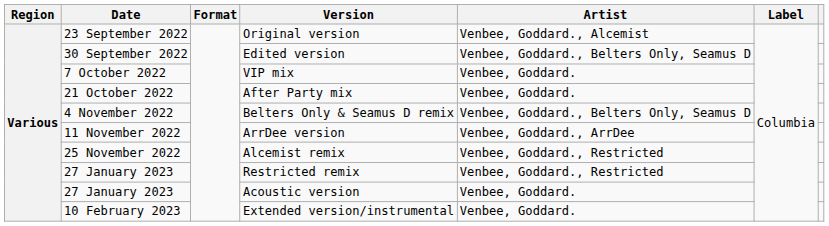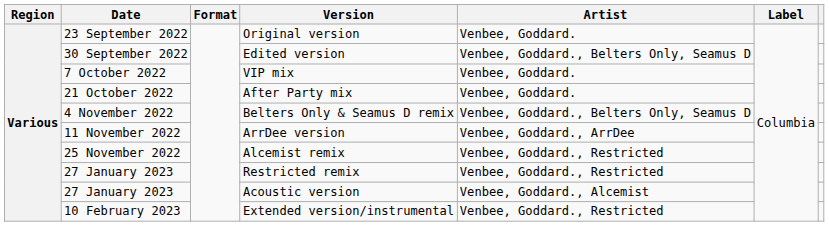Original version | Artist: Venbee, Goddard., Alcemist -> Venbee, Goddard.
Acoustic version | Artist: Venbee, Goddard. -> Venbee, Goddard., Alcemist
Extended version/instrumental | Artist: Venbee, Goddard. -> Venbee, Goddard., Restricted
